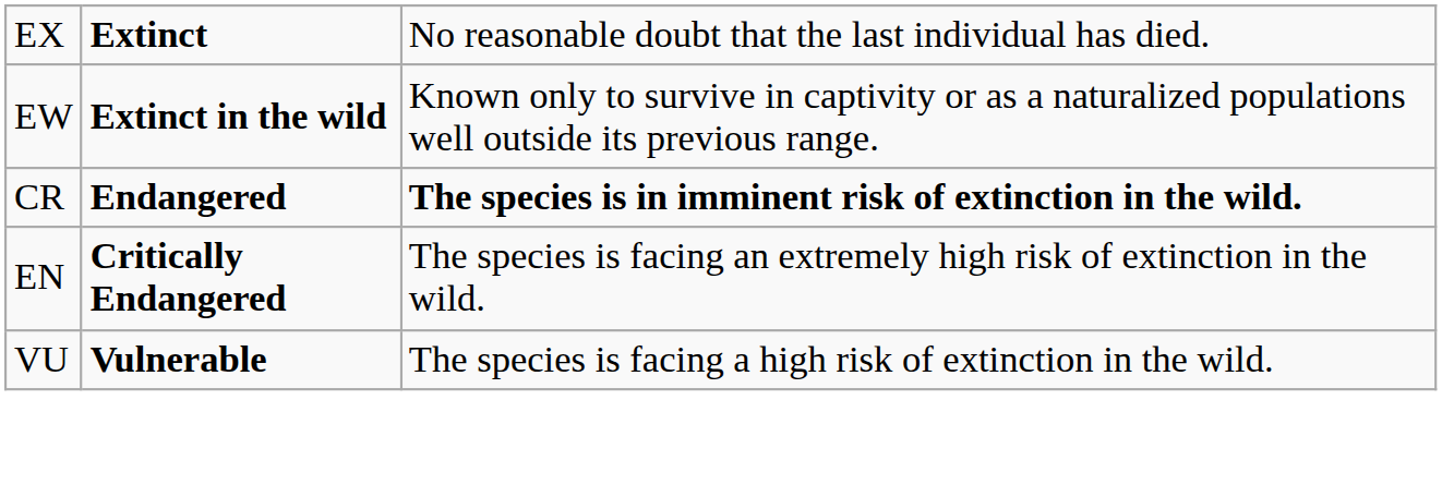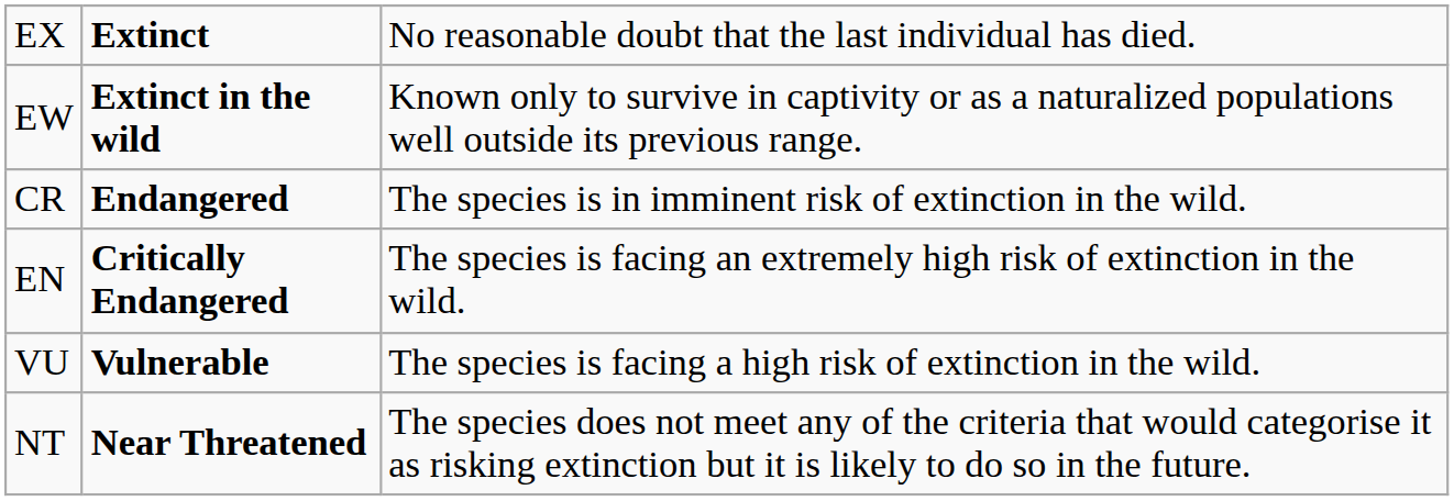CR | column 3: bold -> normal
+ row: NT | Near Threatened | The species does not meet any of the criteria that would categorise it as risking extinction but it is likely to do so in the future.
